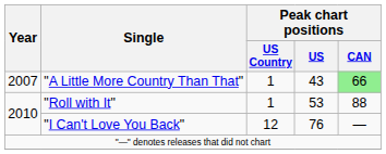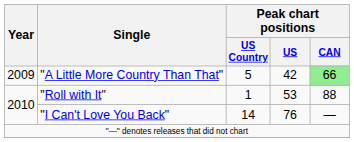"A Little More Country Than That" | Year: 2007 -> 2009
"A Little More Country Than That" | Peak chart positions / US Country: 1 -> 5
"A Little More Country Than That" | Peak chart positions / US: 43 -> 42
"I Can't Love You Back" | Peak chart positions / US Country: 12 -> 14
